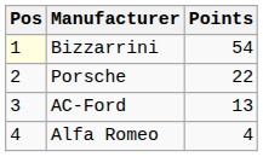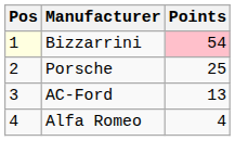Bizzarrini | Points: no background -> pink background
Porsche | Points: 22 -> 25
